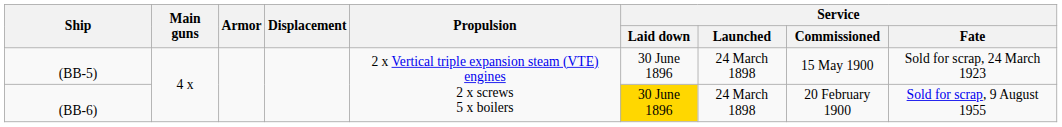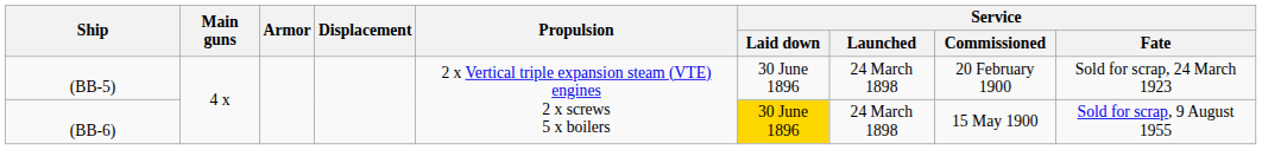(BB-5) | Service / Commissioned: 15 May 1900 -> 20 February 1900
(BB-6) | Service / Commissioned: 20 February 1900 -> 15 May 1900
